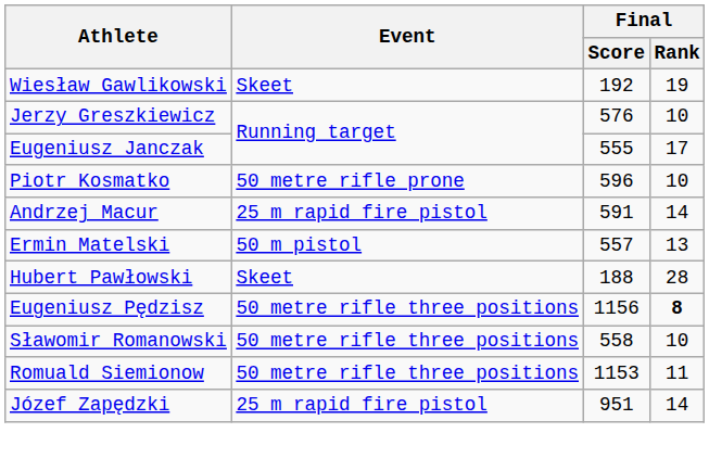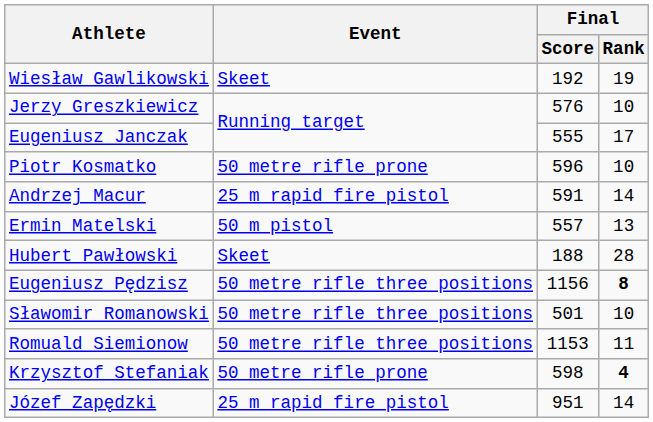Sławomir Romanowski | Final / Score: 558 -> 501
+ row: Krzysztof Stefaniak | 50 metre rifle prone | 598 | 4
